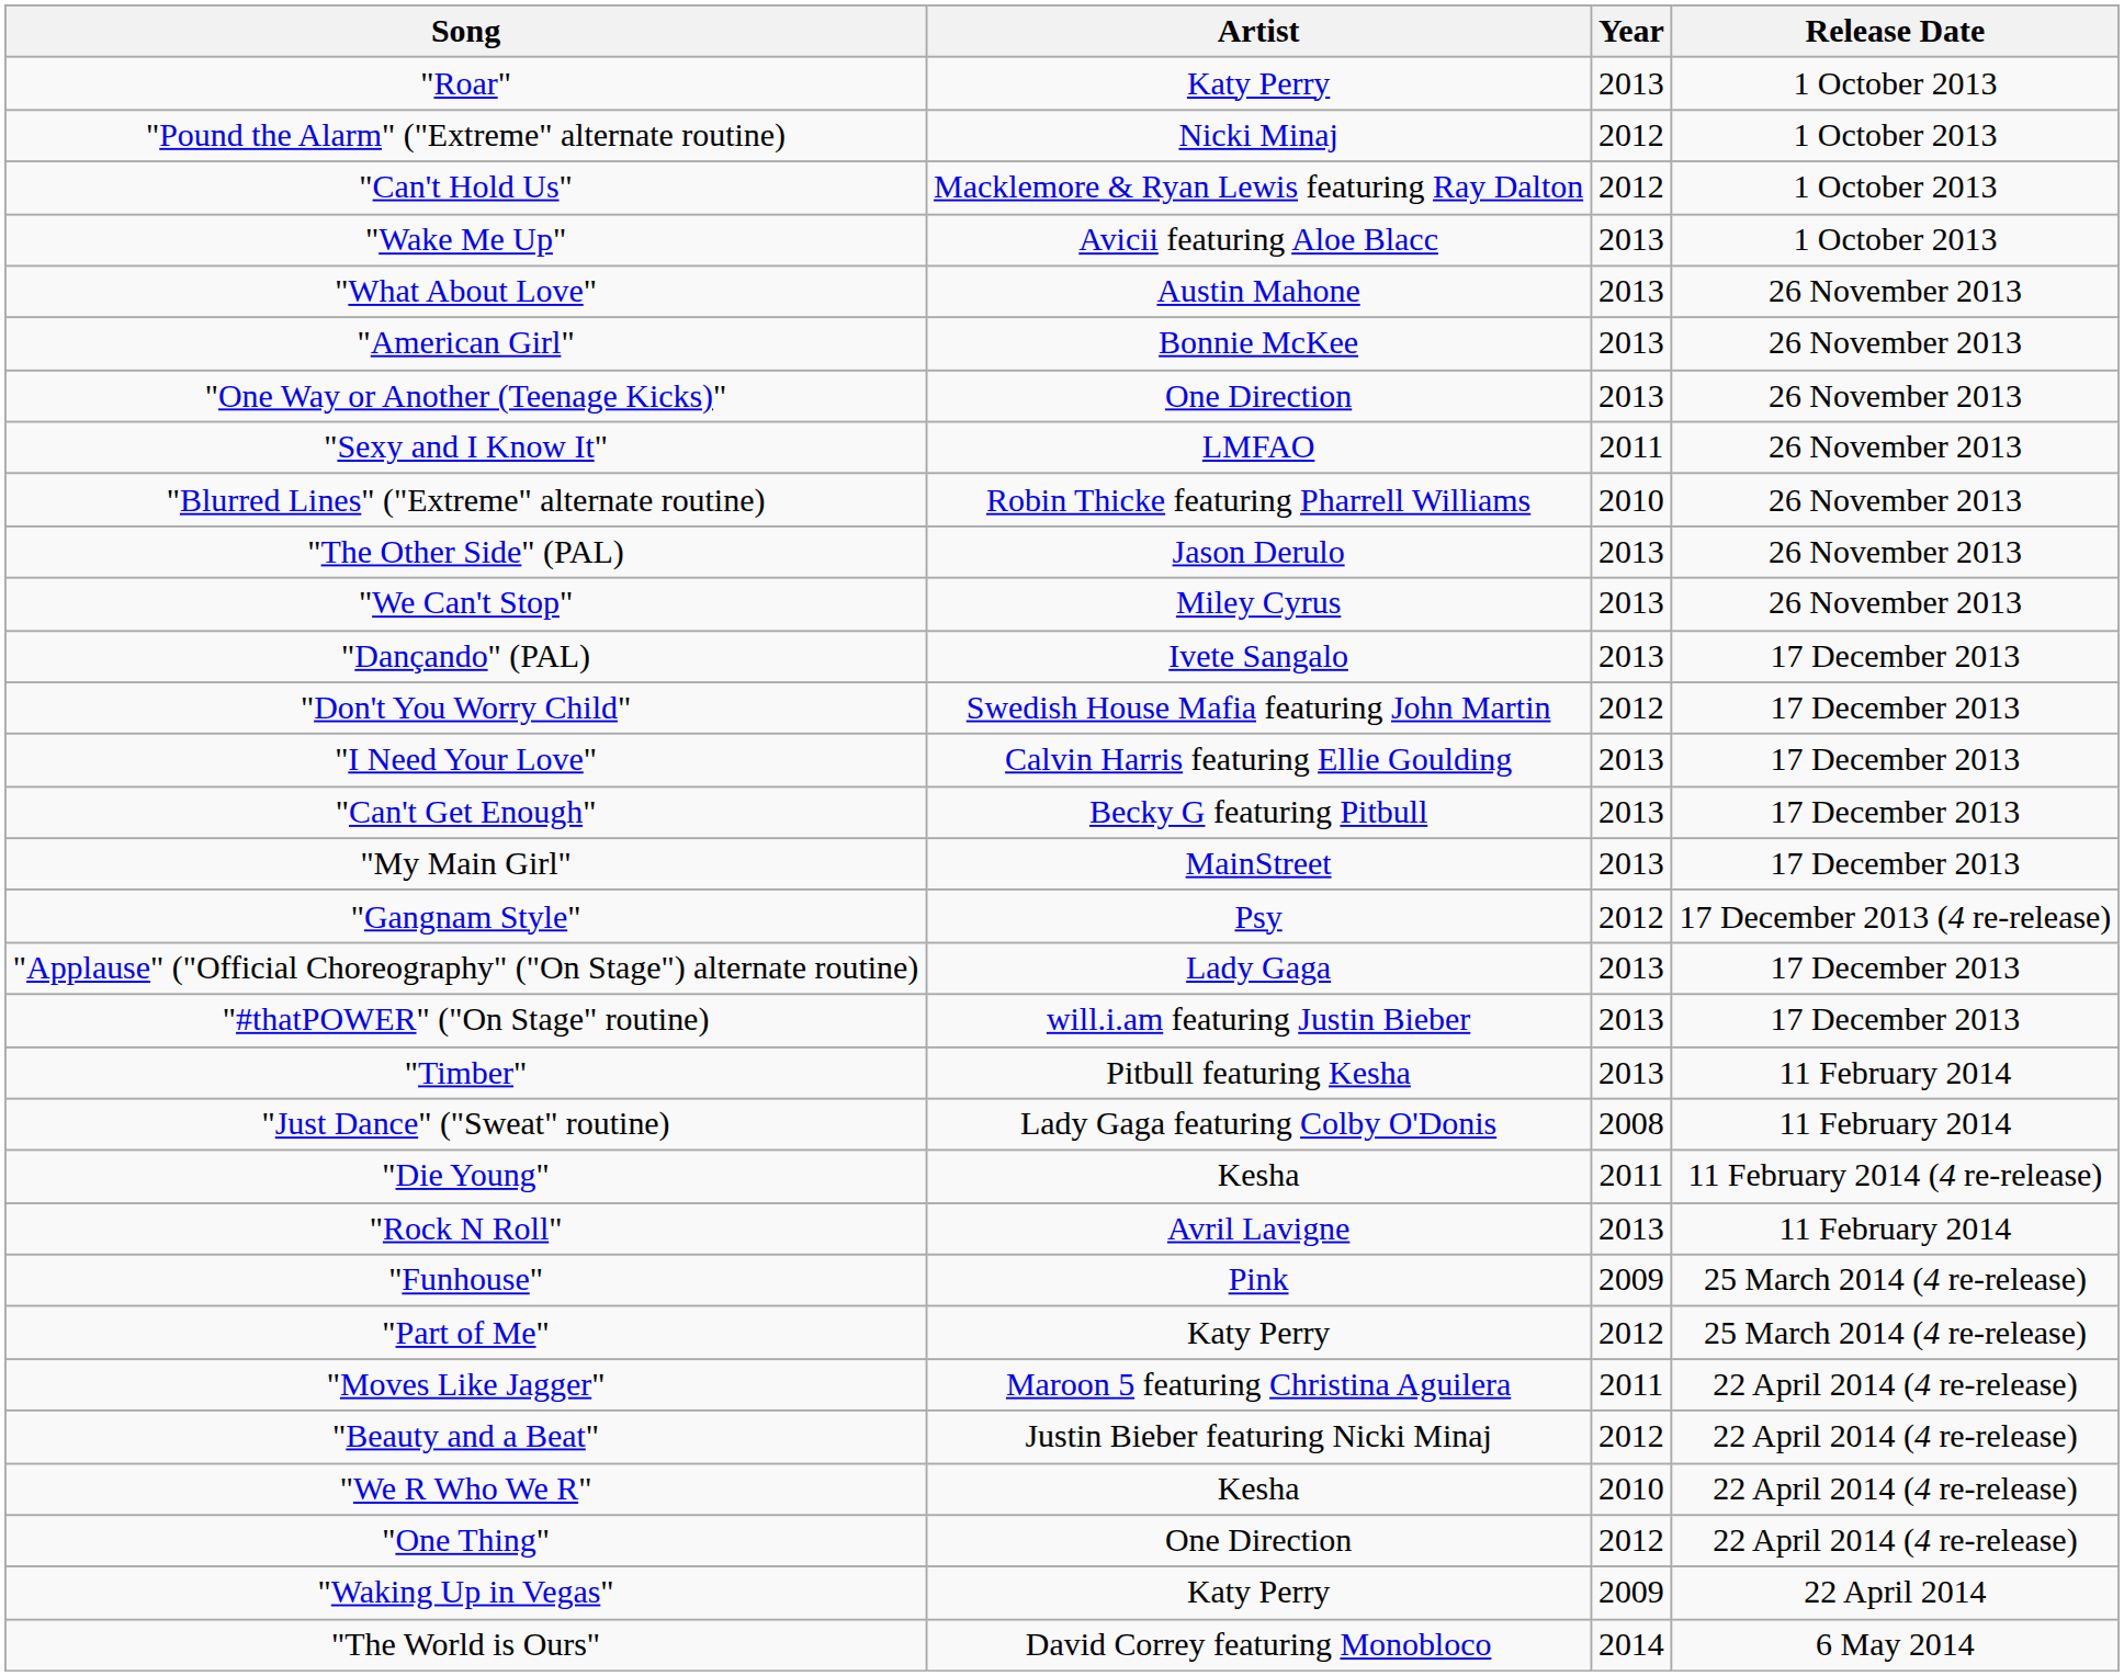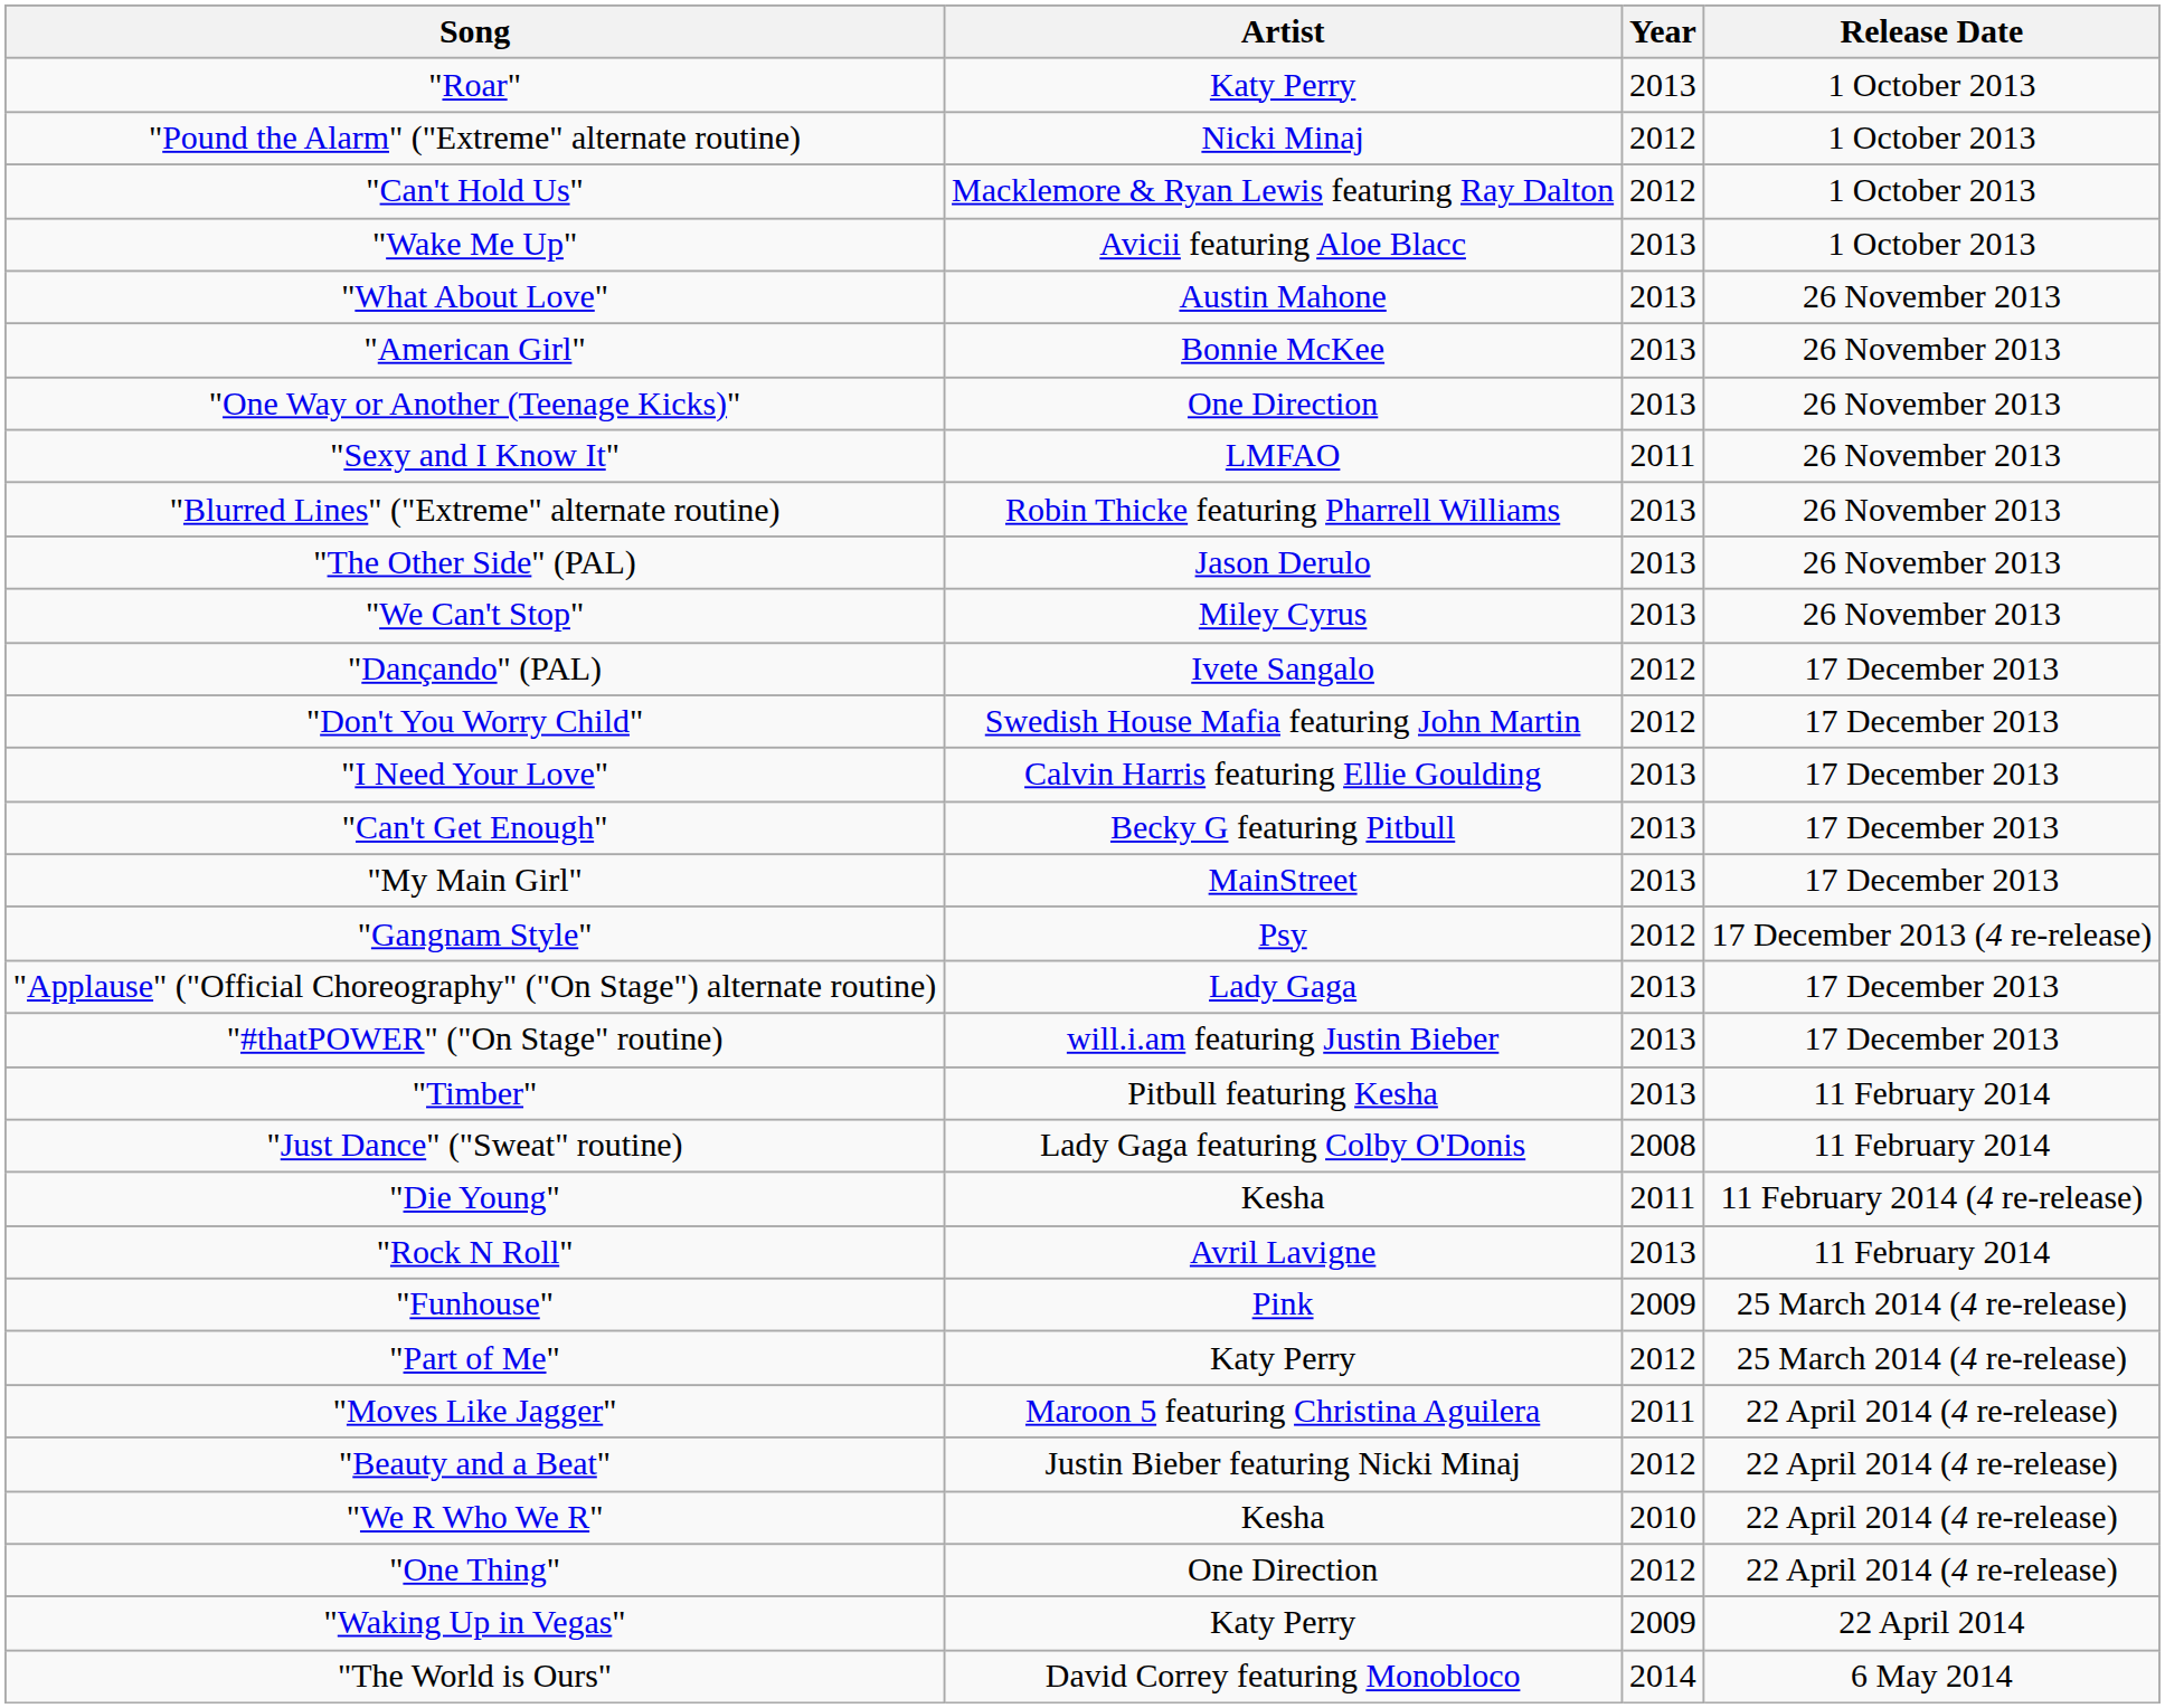"Blurred Lines" ("Extreme" alternate routine) | Year: 2010 -> 2013
"Dançando" (PAL) | Year: 2013 -> 2012
